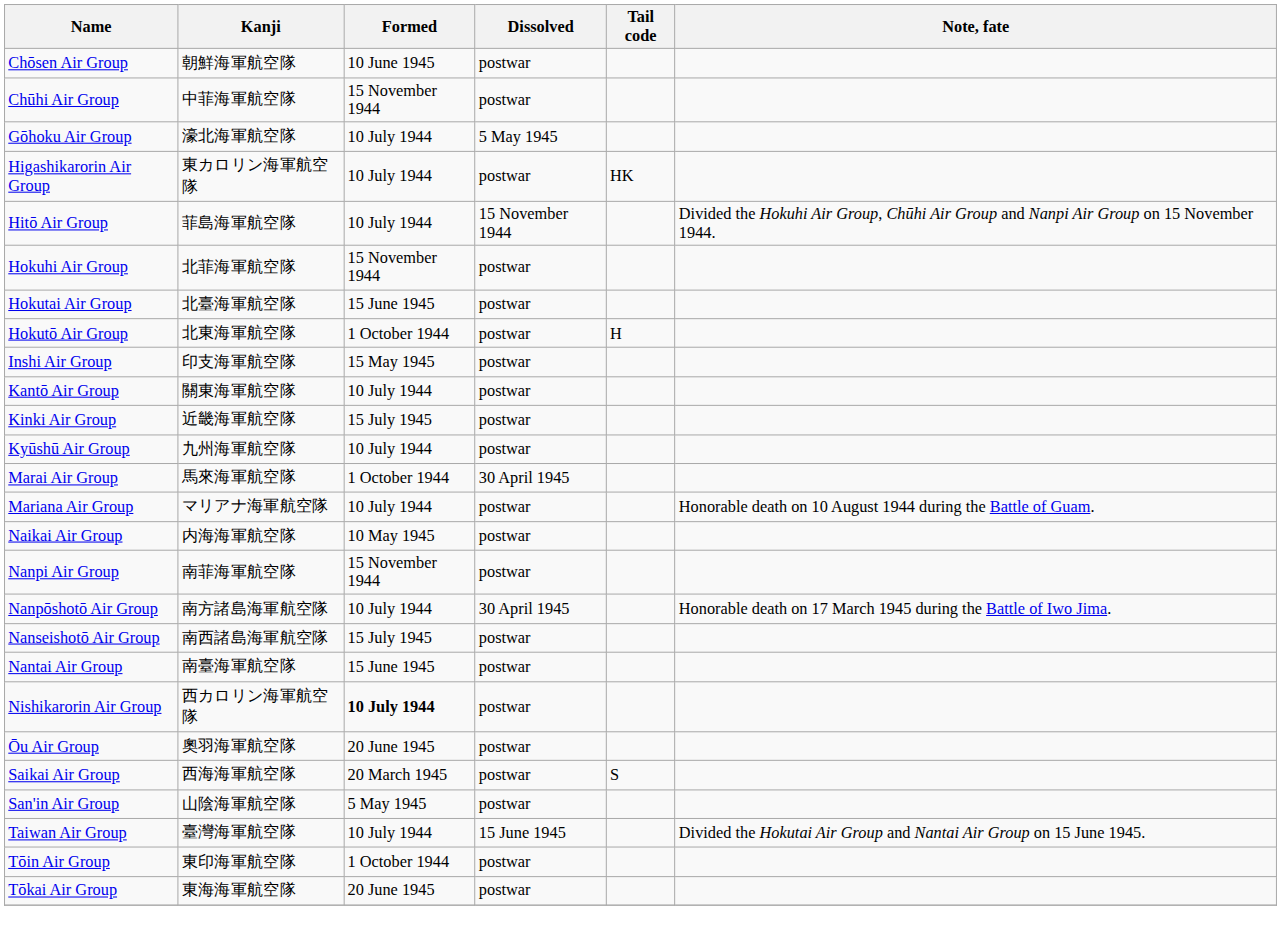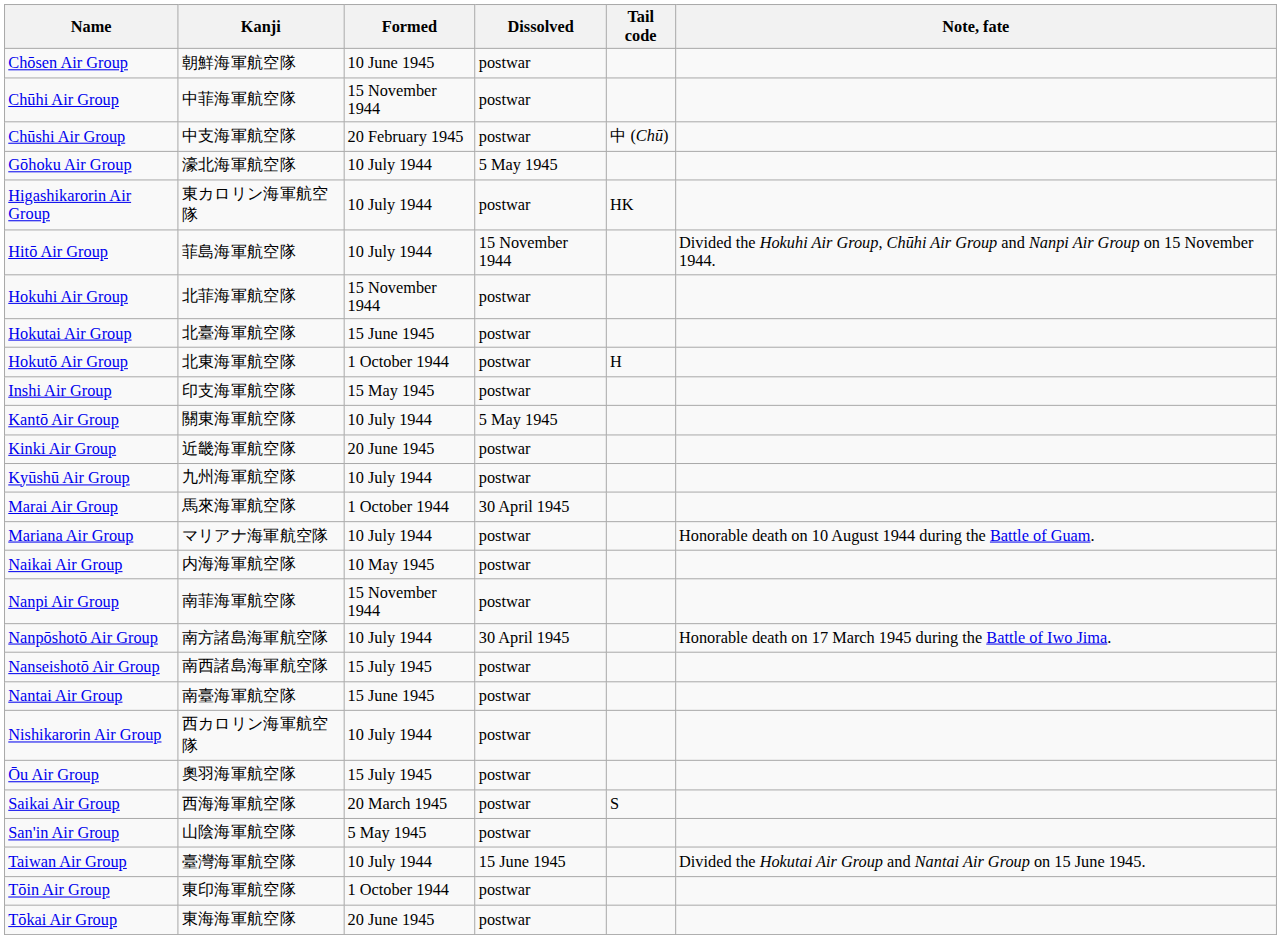+ row: Chūshi Air Group | 中支海軍航空隊 | 20 February 1945 | postwar | 中 (Chū)
Kantō Air Group | Dissolved: postwar -> 5 May 1945
Kinki Air Group | Formed: 15 July 1945 -> 20 June 1945
Nishikarorin Air Group | Formed: bold -> normal
Ōu Air Group | Formed: 20 June 1945 -> 15 July 1945
